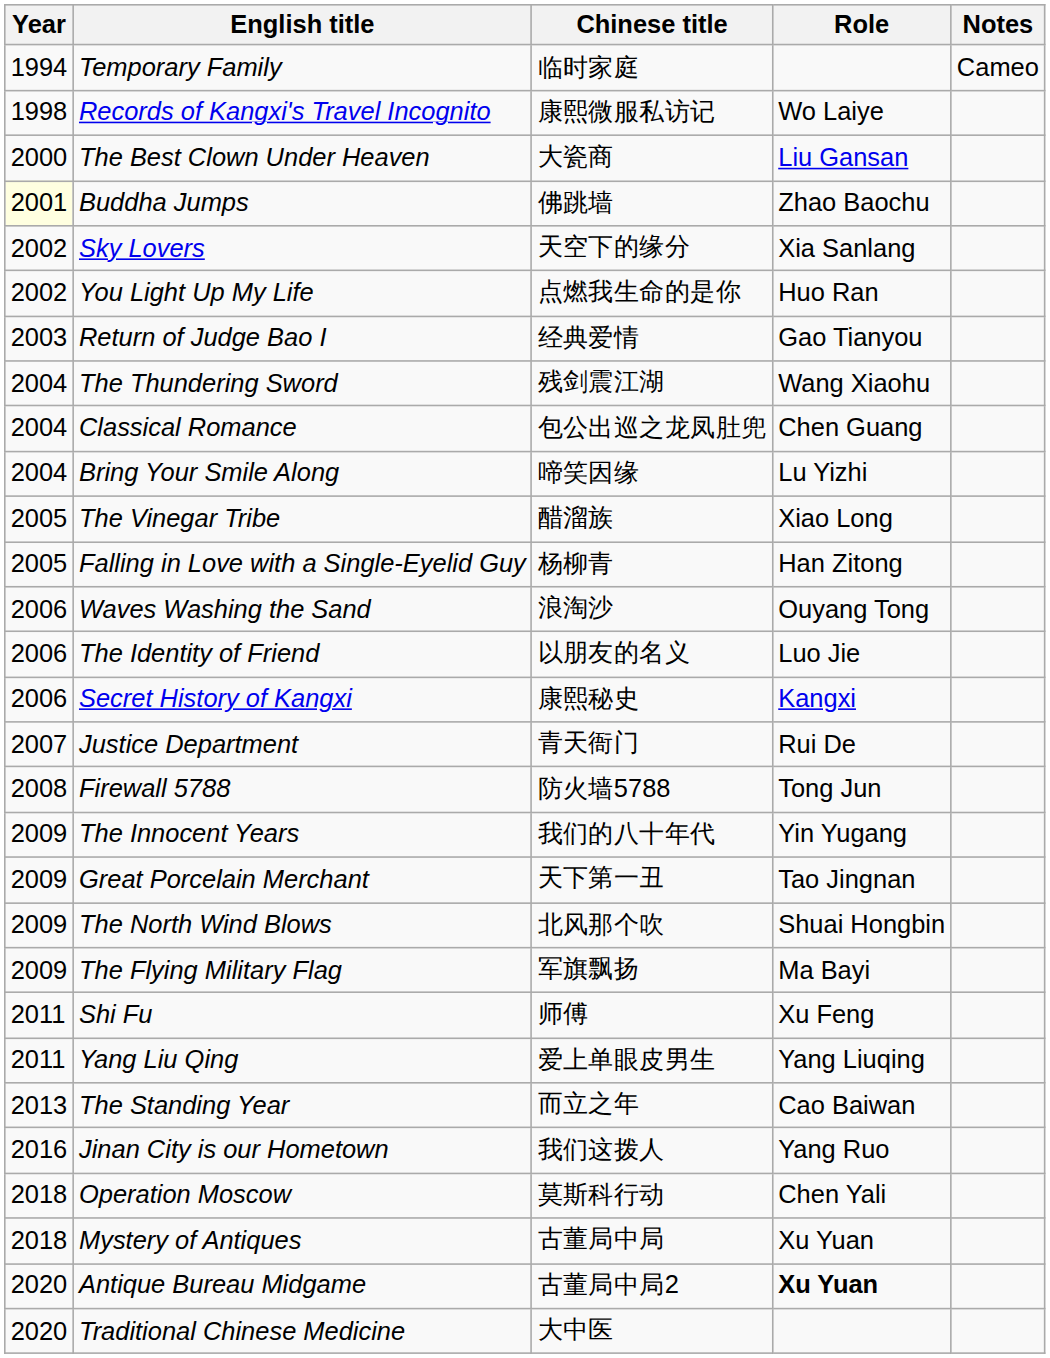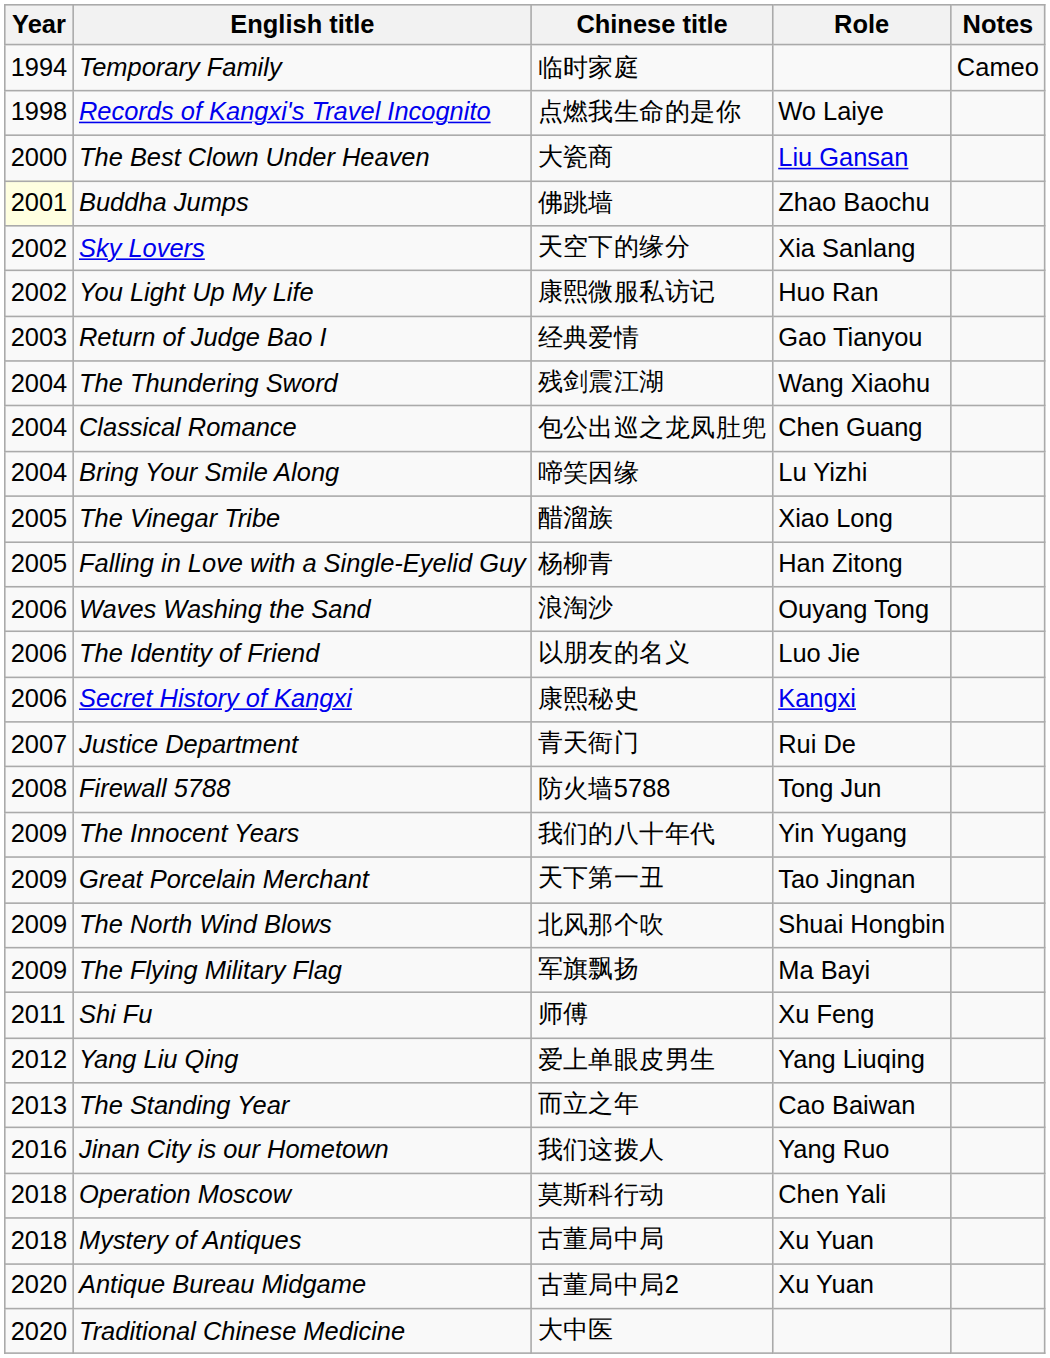Records of Kangxi's Travel Incognito | Chinese title: 康熙微服私访记 -> 点燃我生命的是你
You Light Up My Life | Chinese title: 点燃我生命的是你 -> 康熙微服私访记
Yang Liu Qing | Year: 2011 -> 2012
Antique Bureau Midgame | Role: bold -> normal
